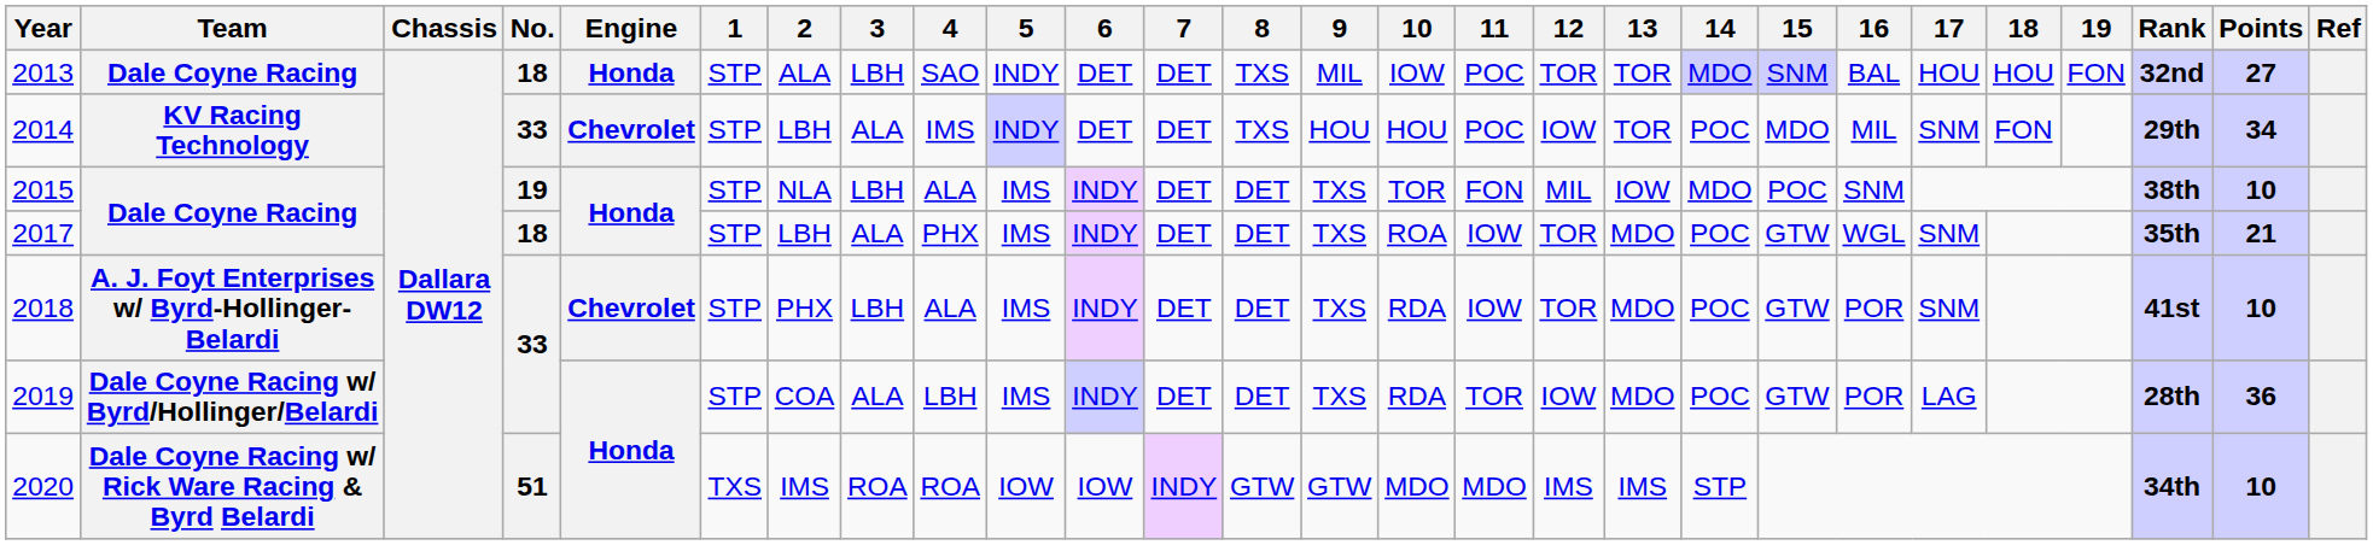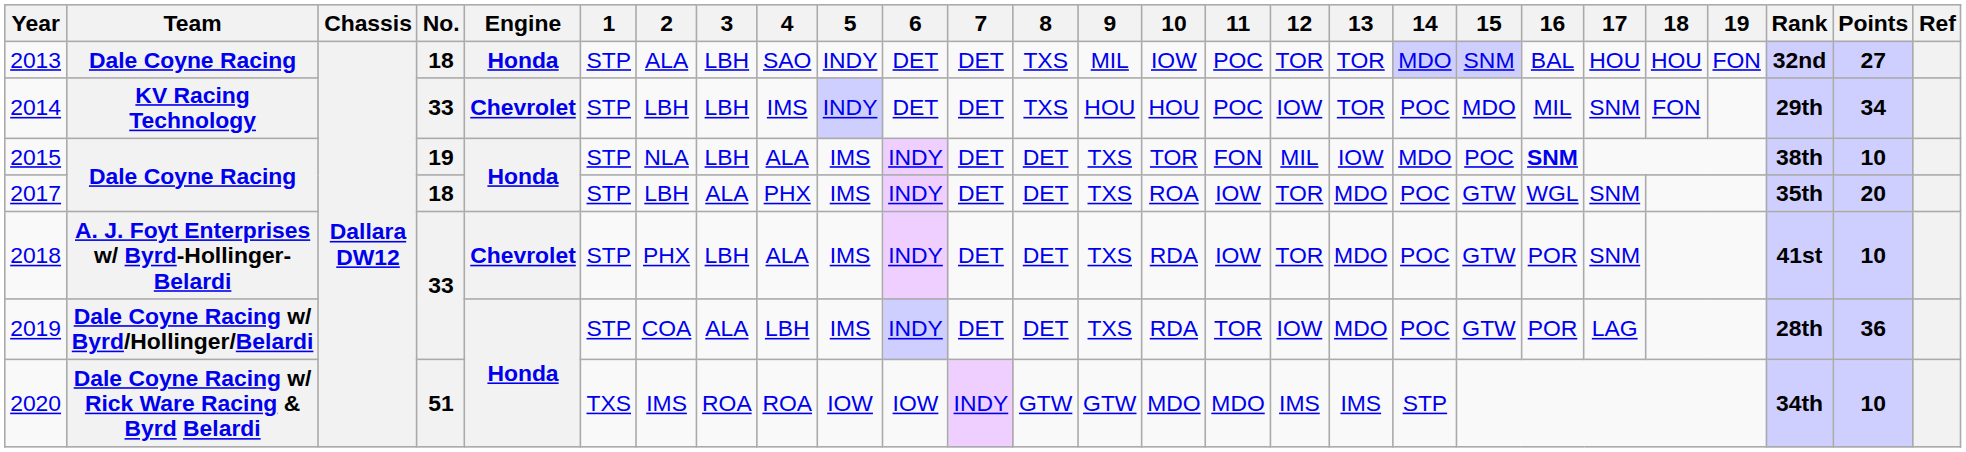2014 | 3: ALA -> LBH
2015 | 16: normal -> bold
2017 | Points: 21 -> 20
